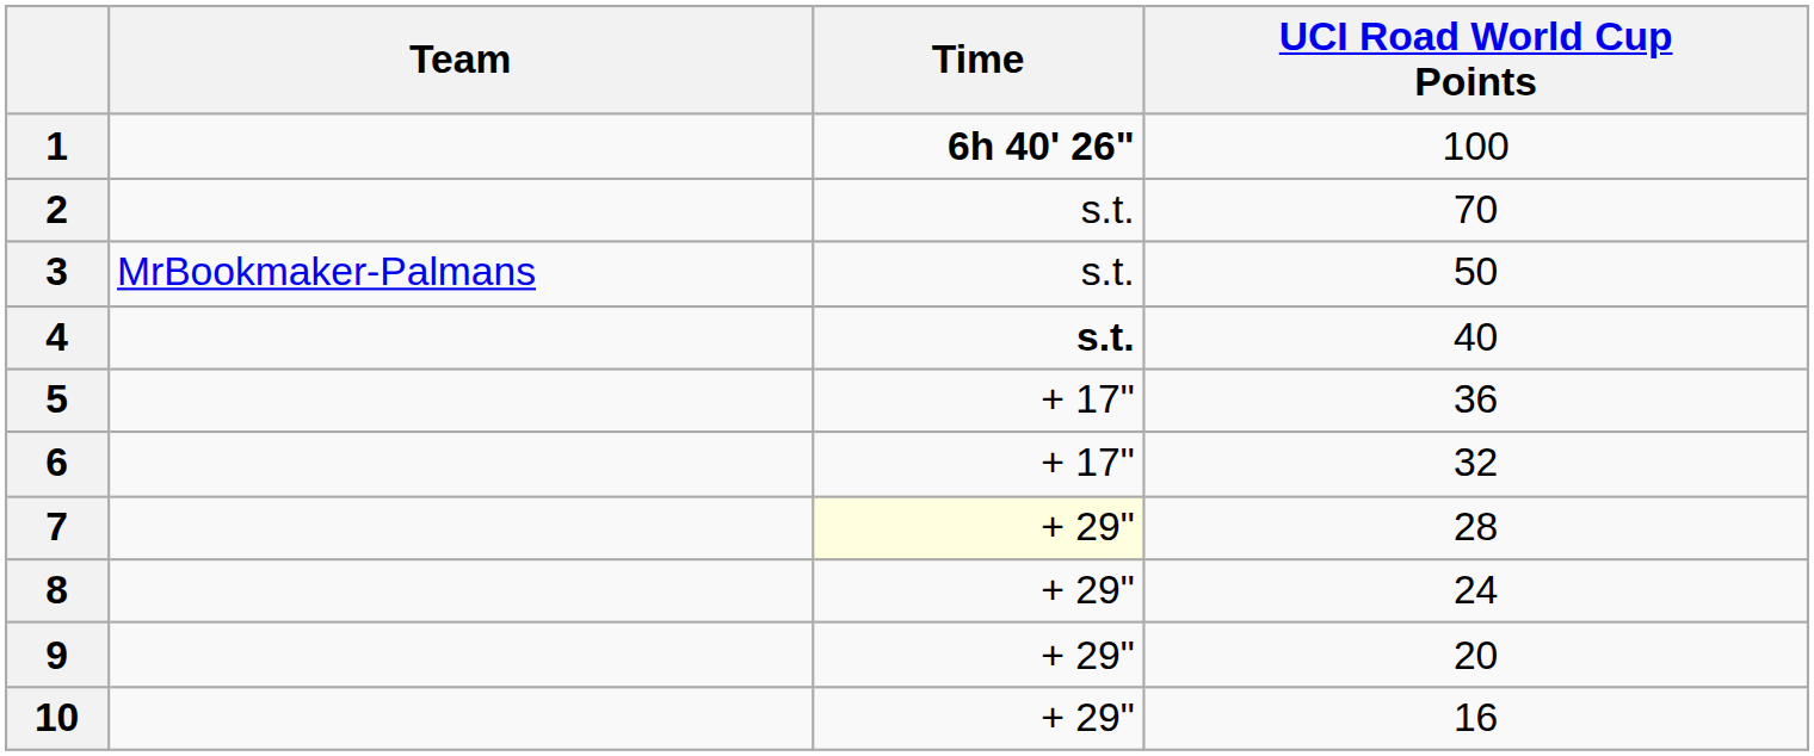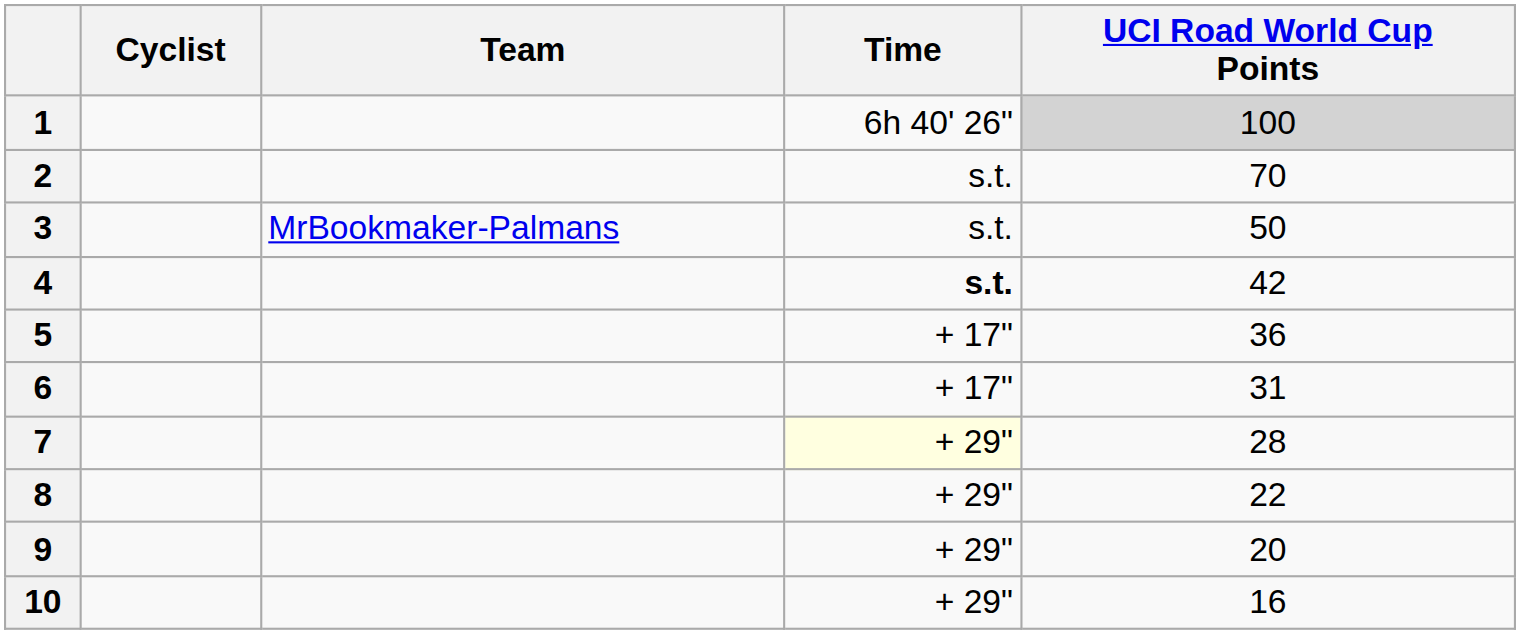+ column: Cyclist
1 | Time: bold -> normal
1 | UCI Road World Cup Points: no background -> lightgrey background
4 | UCI Road World Cup Points: 40 -> 42
6 | UCI Road World Cup Points: 32 -> 31
8 | UCI Road World Cup Points: 24 -> 22
